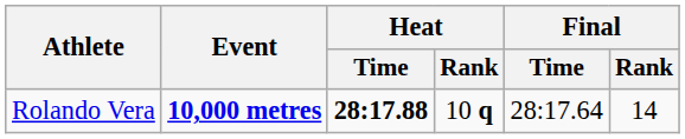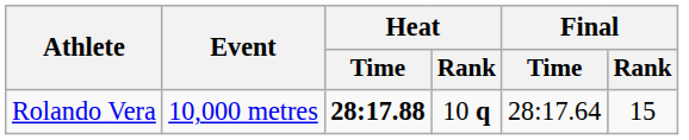Rolando Vera | Event: bold -> normal
Rolando Vera | Final / Rank: 14 -> 15
